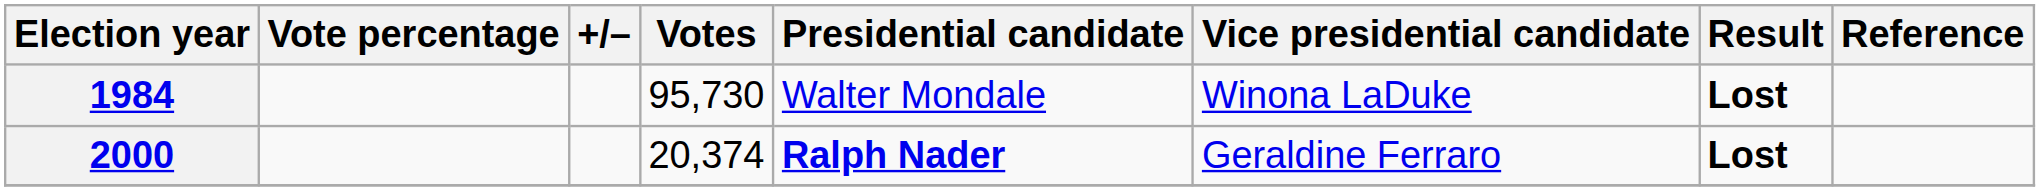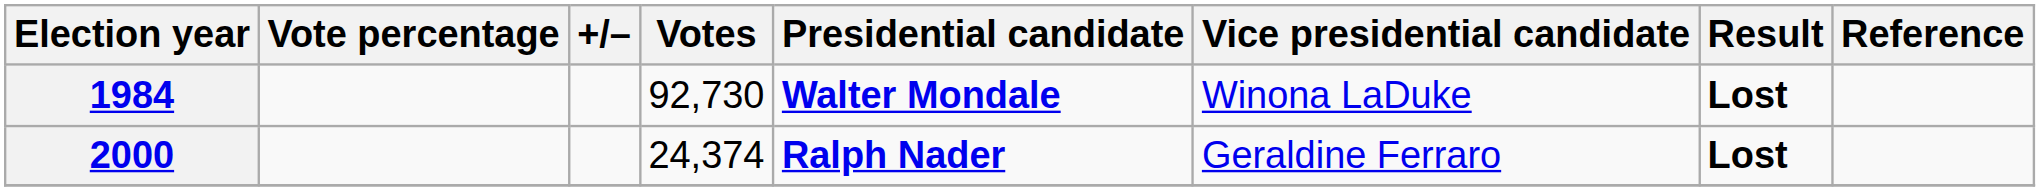1984 | Votes: 95,730 -> 92,730
1984 | Presidential candidate: normal -> bold
2000 | Votes: 20,374 -> 24,374
